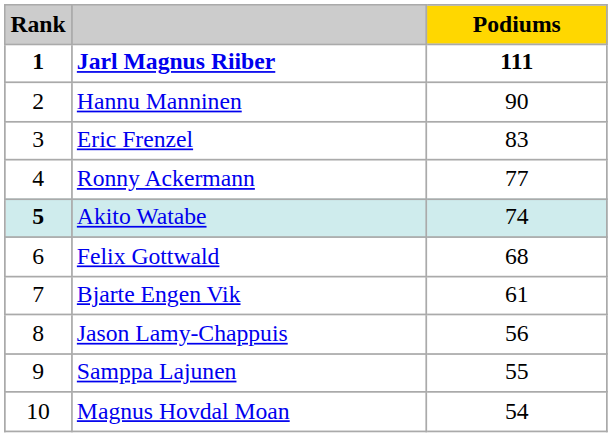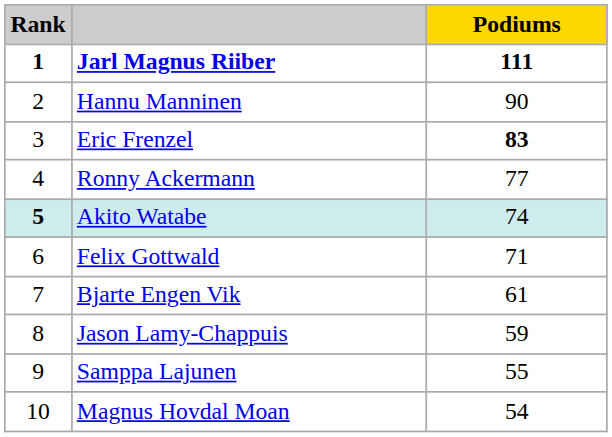Eric Frenzel | Podiums: normal -> bold
Felix Gottwald | Podiums: 68 -> 71
Jason Lamy-Chappuis | Podiums: 56 -> 59
